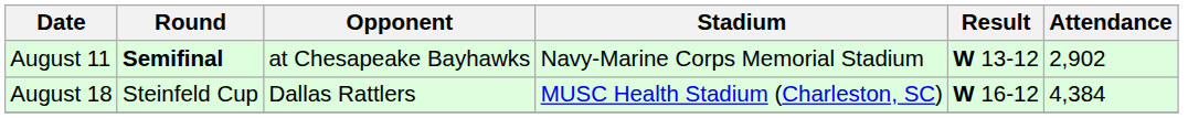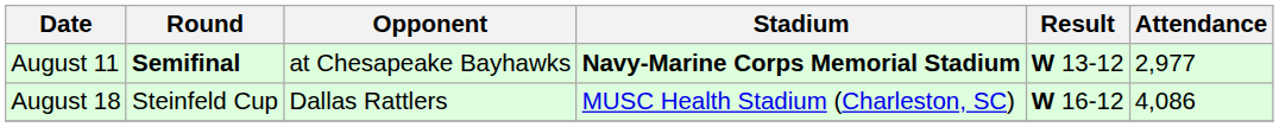August 11 | Stadium: normal -> bold
August 11 | Attendance: 2,902 -> 2,977
August 18 | Attendance: 4,384 -> 4,086
